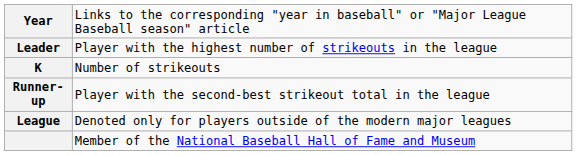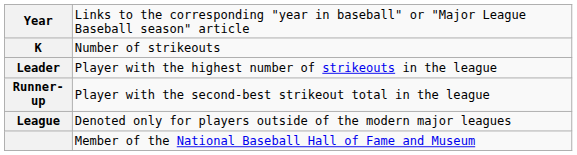rows swapped: Leader <-> K
